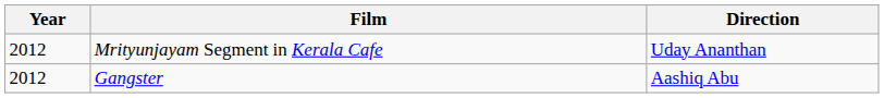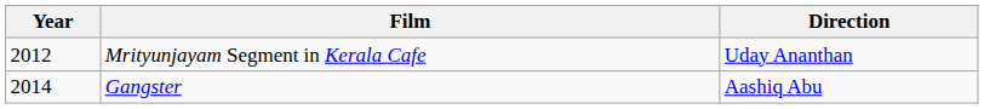Gangster | Year: 2012 -> 2014
